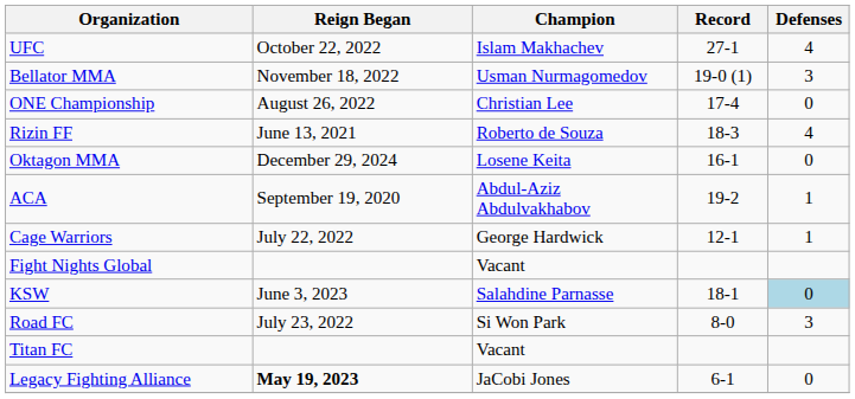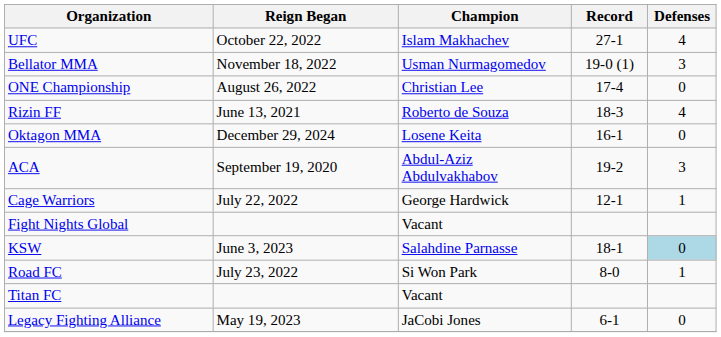ACA | Defenses: 1 -> 3
Road FC | Defenses: 3 -> 1
Legacy Fighting Alliance | Reign Began: bold -> normal
